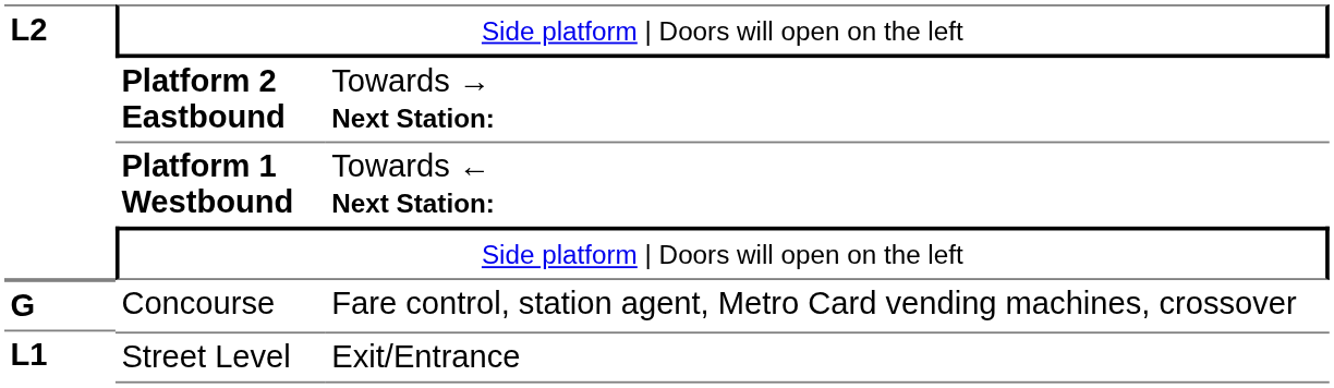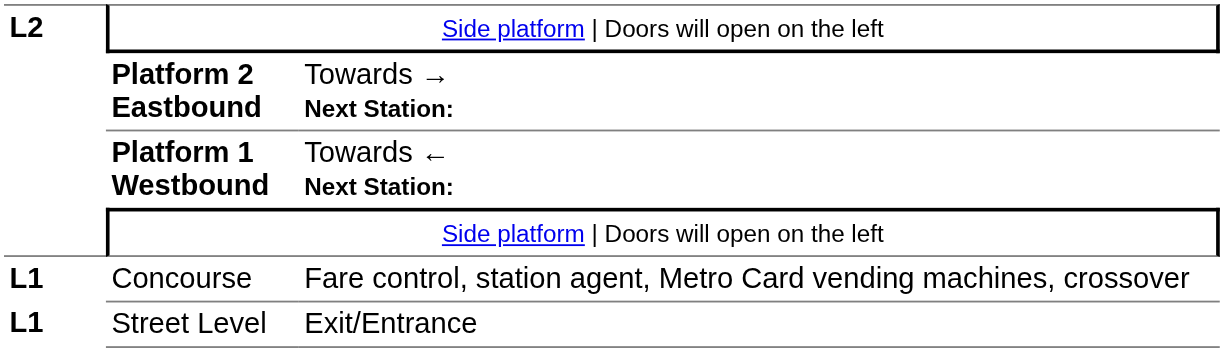Concourse | column 1: G -> L1
